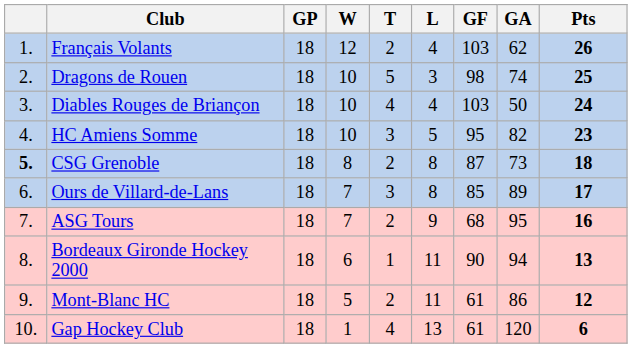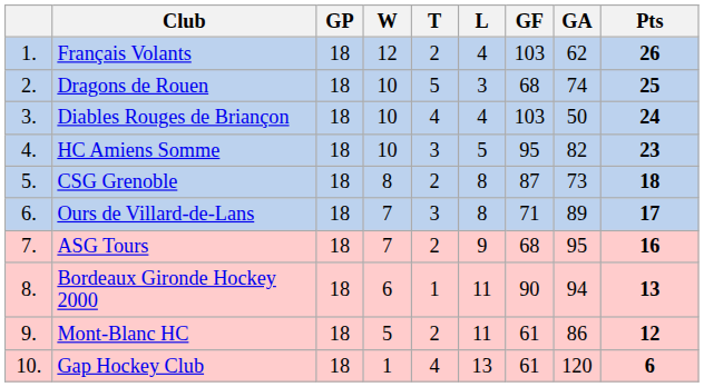Dragons de Rouen | GF: 98 -> 68
CSG Grenoble | column 1: bold -> normal
Ours de Villard-de-Lans | GF: 85 -> 71
